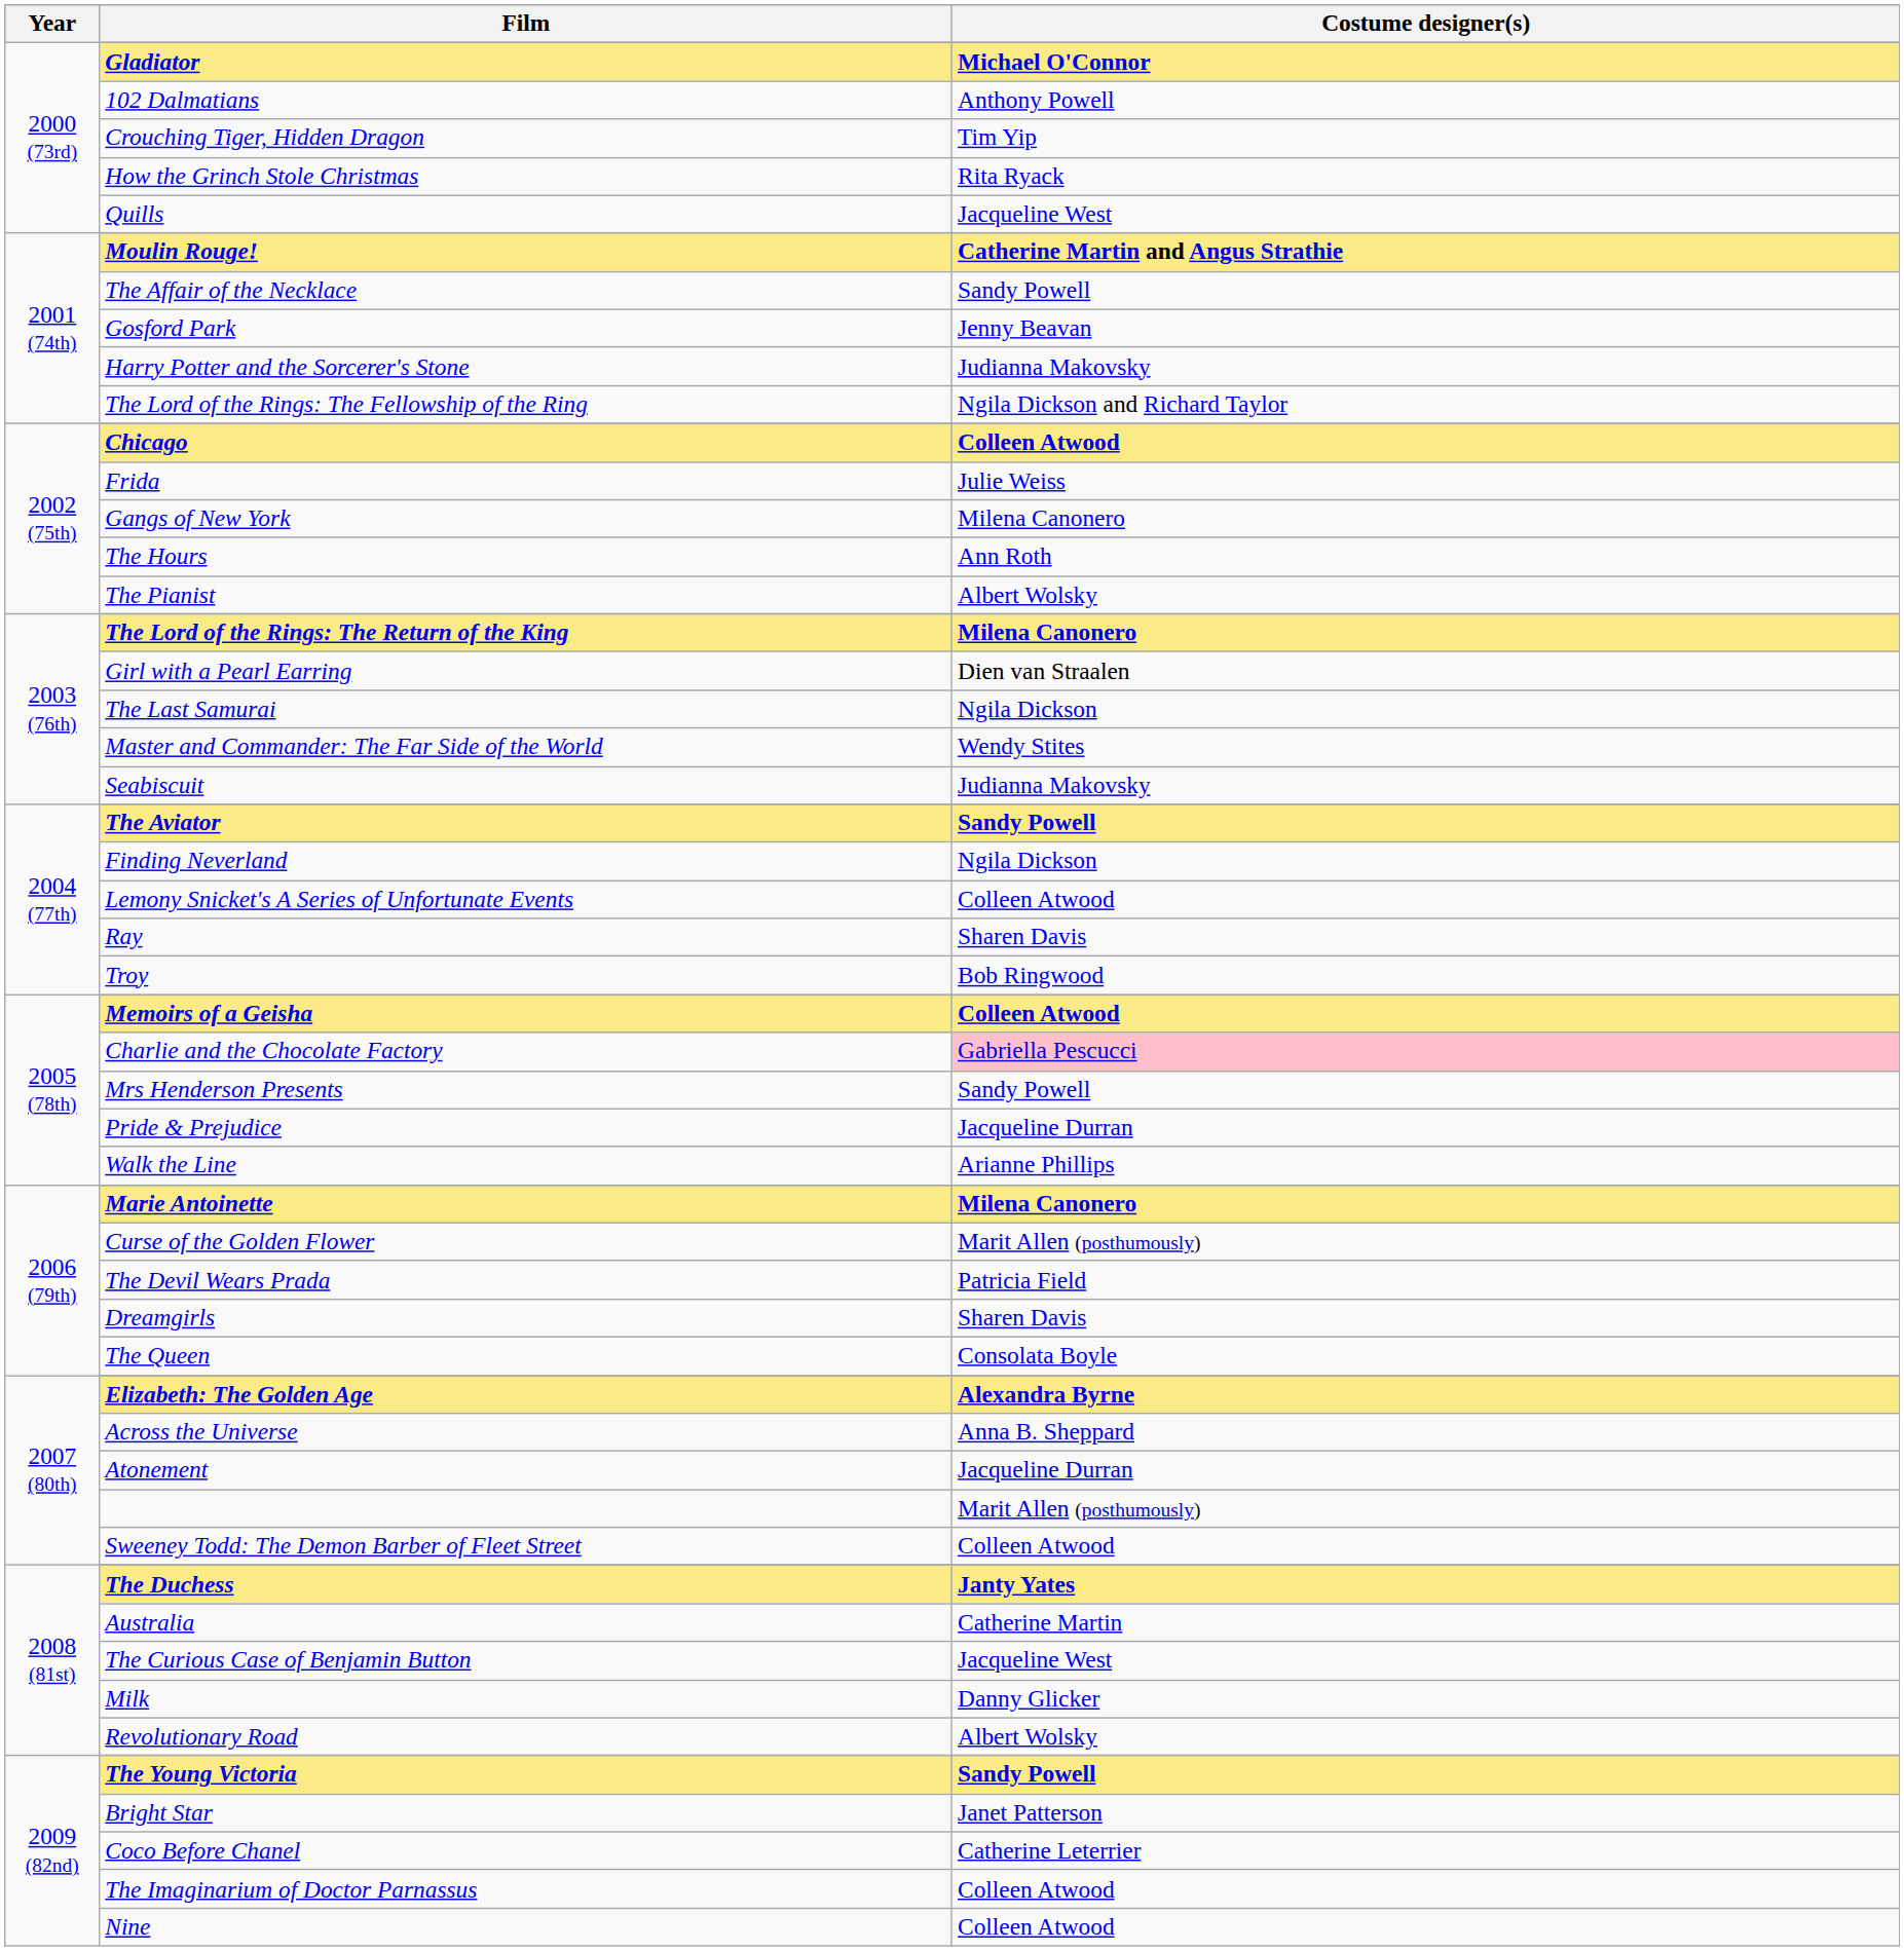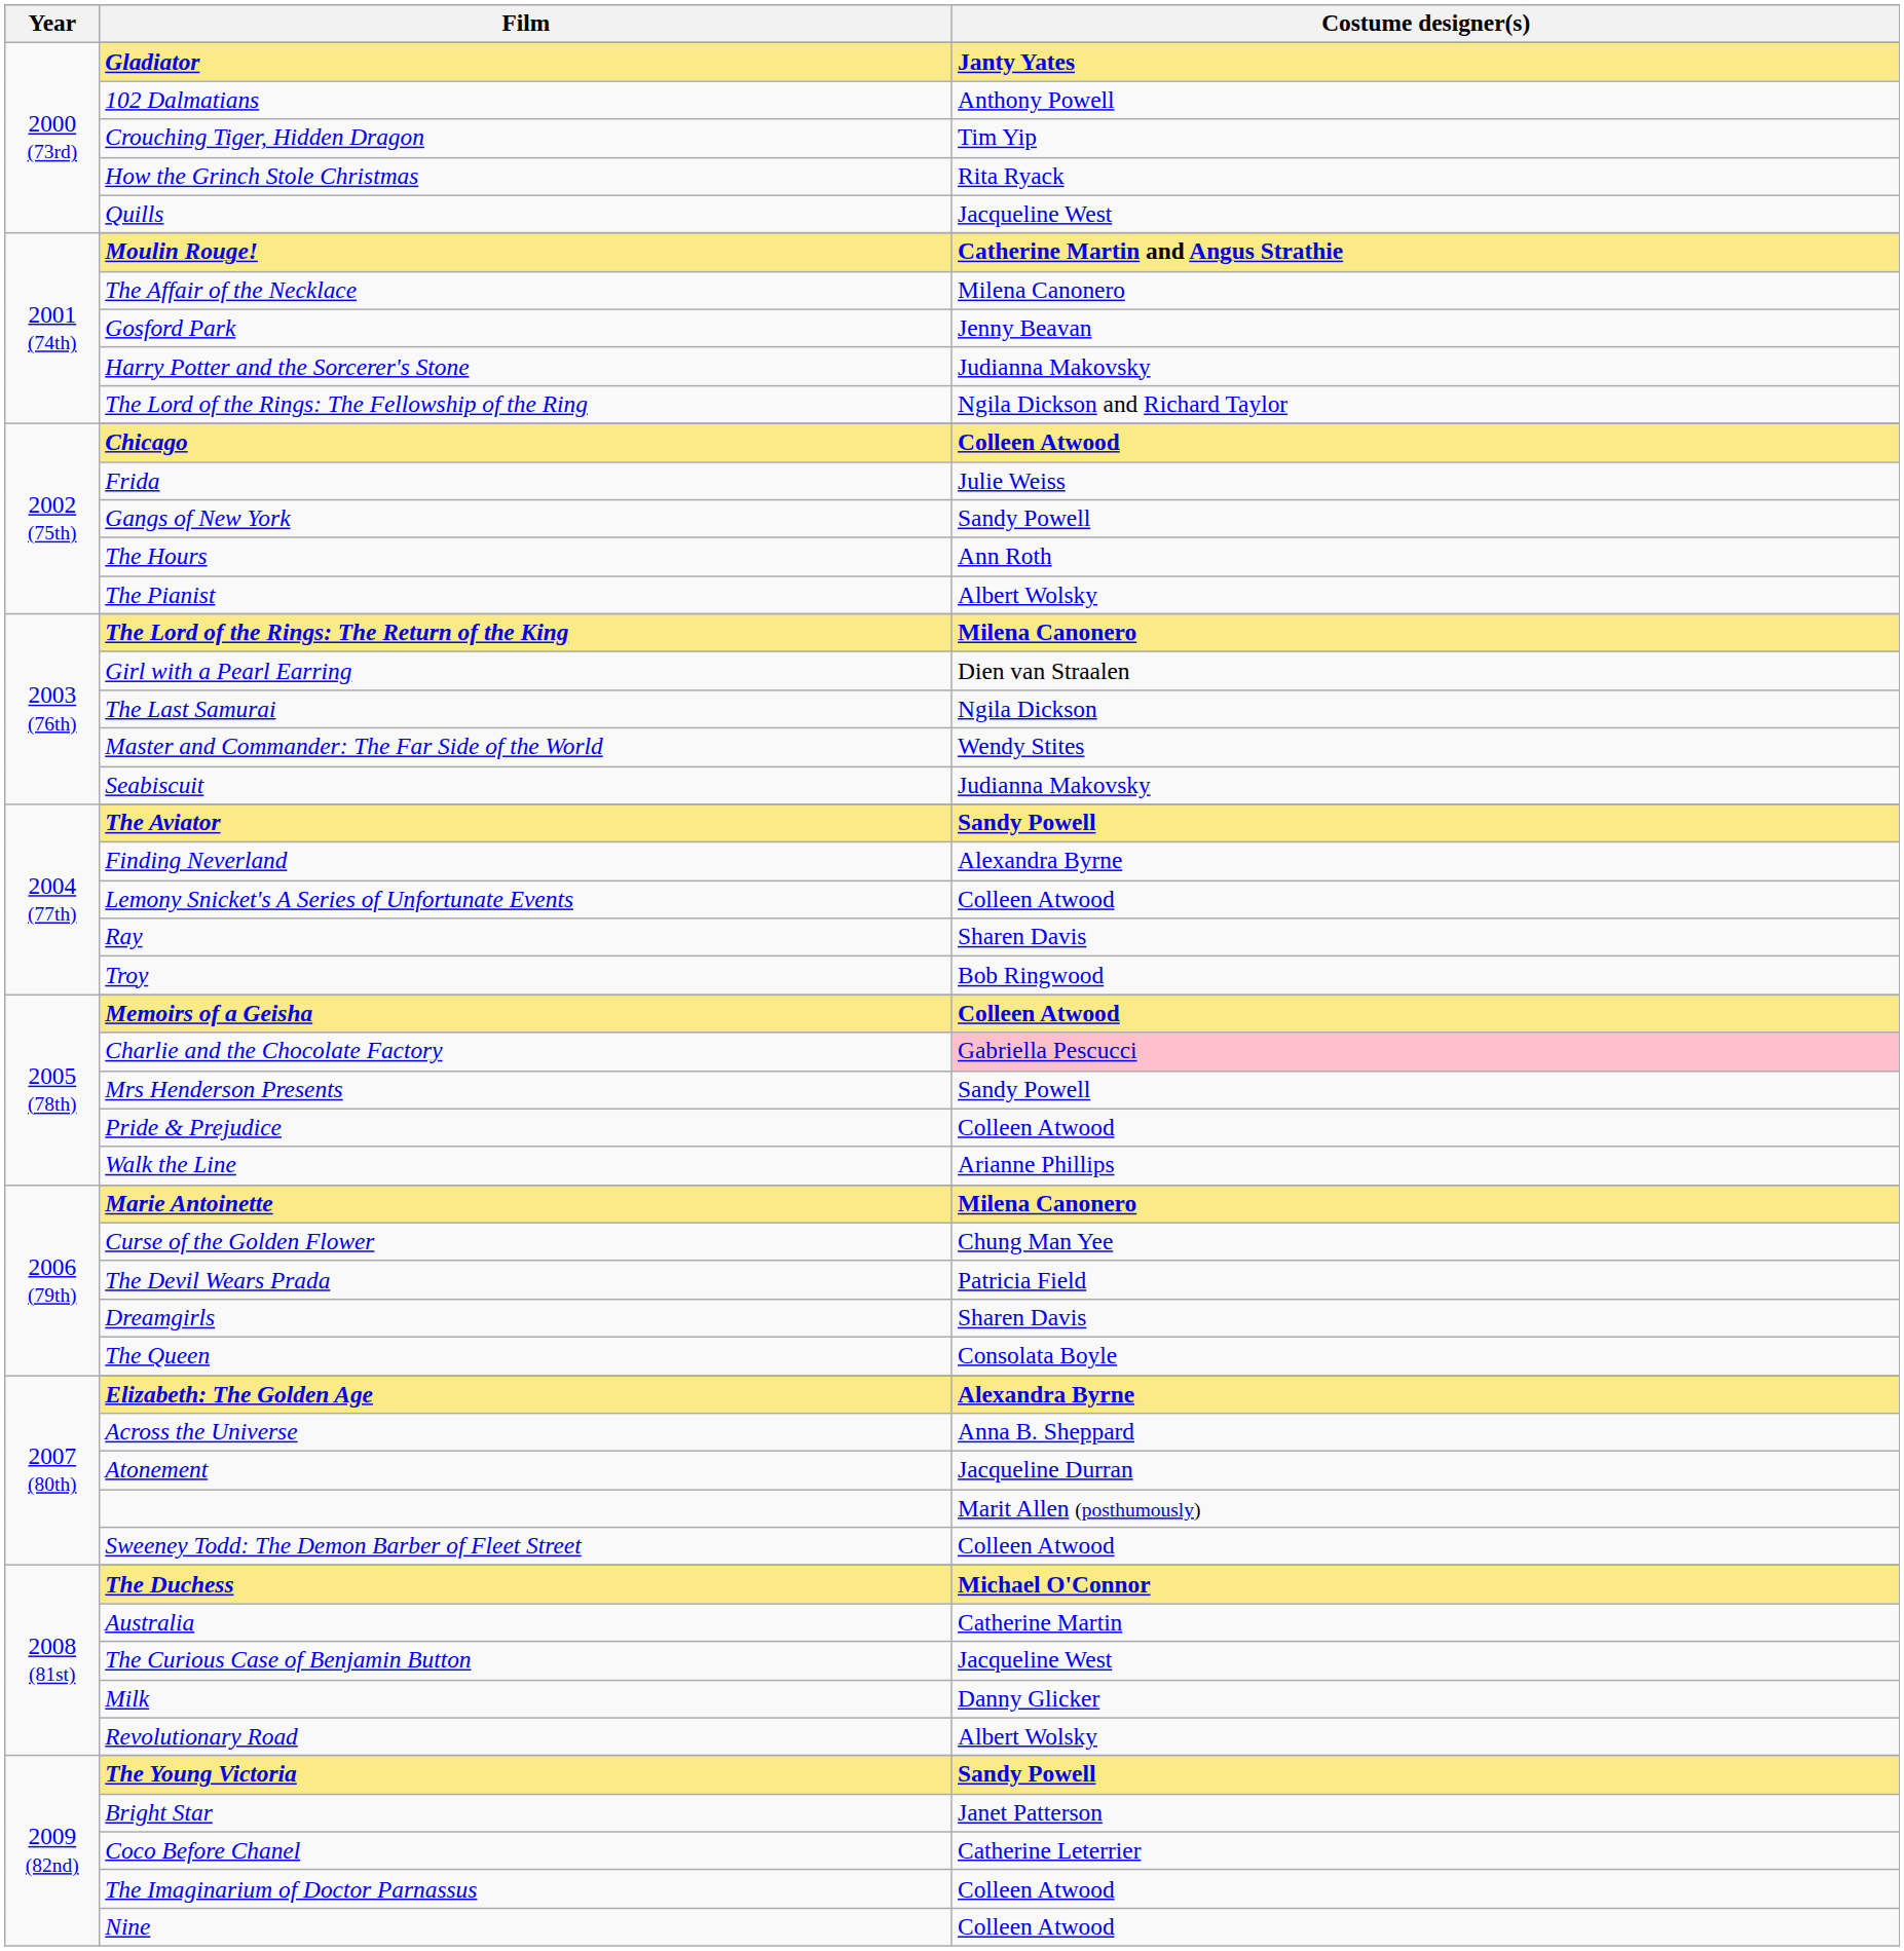Gladiator | Costume designer(s): Michael O'Connor -> Janty Yates
The Affair of the Necklace | Costume designer(s): Sandy Powell -> Milena Canonero
Gangs of New York | Costume designer(s): Milena Canonero -> Sandy Powell
Finding Neverland | Costume designer(s): Ngila Dickson -> Alexandra Byrne
Pride & Prejudice | Costume designer(s): Jacqueline Durran -> Colleen Atwood
Curse of the Golden Flower | Costume designer(s): Marit Allen (posthumously) -> Chung Man Yee
The Duchess | Costume designer(s): Janty Yates -> Michael O'Connor
